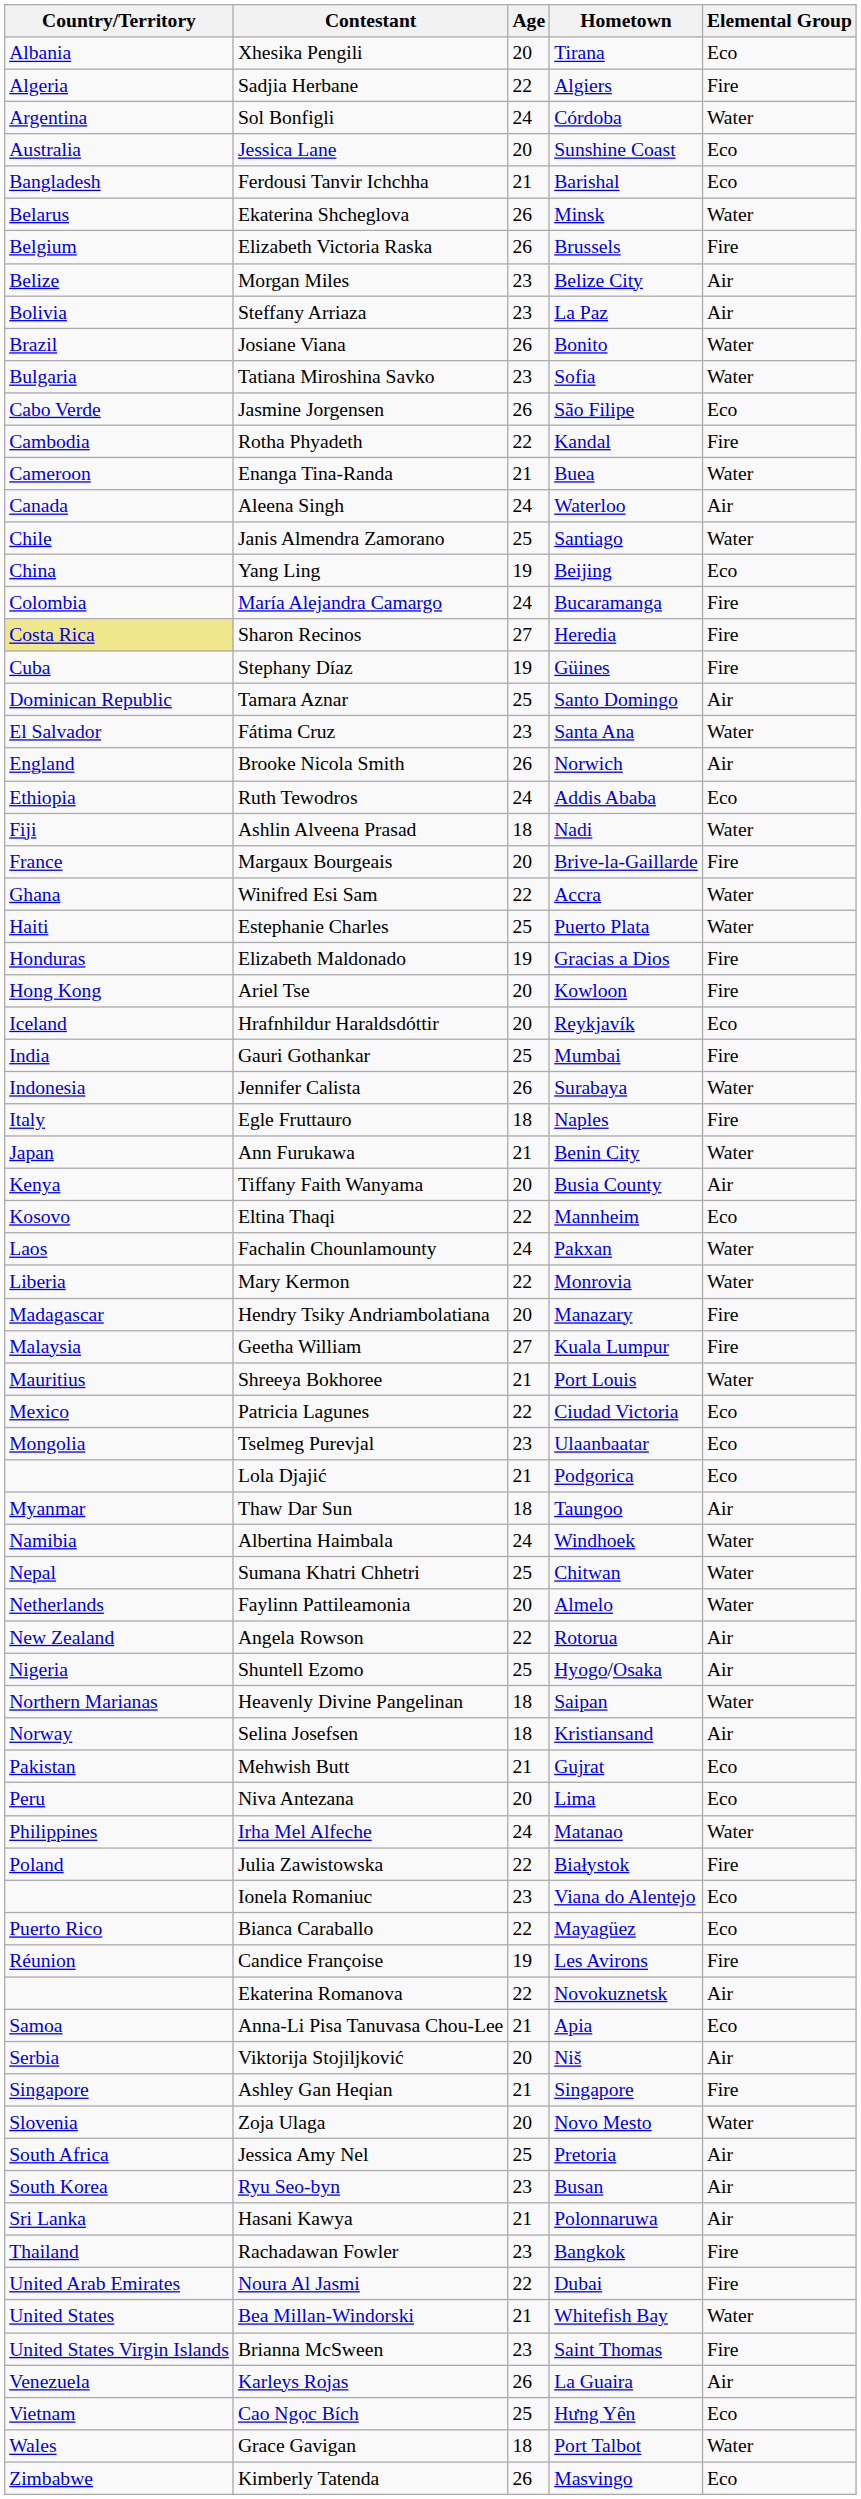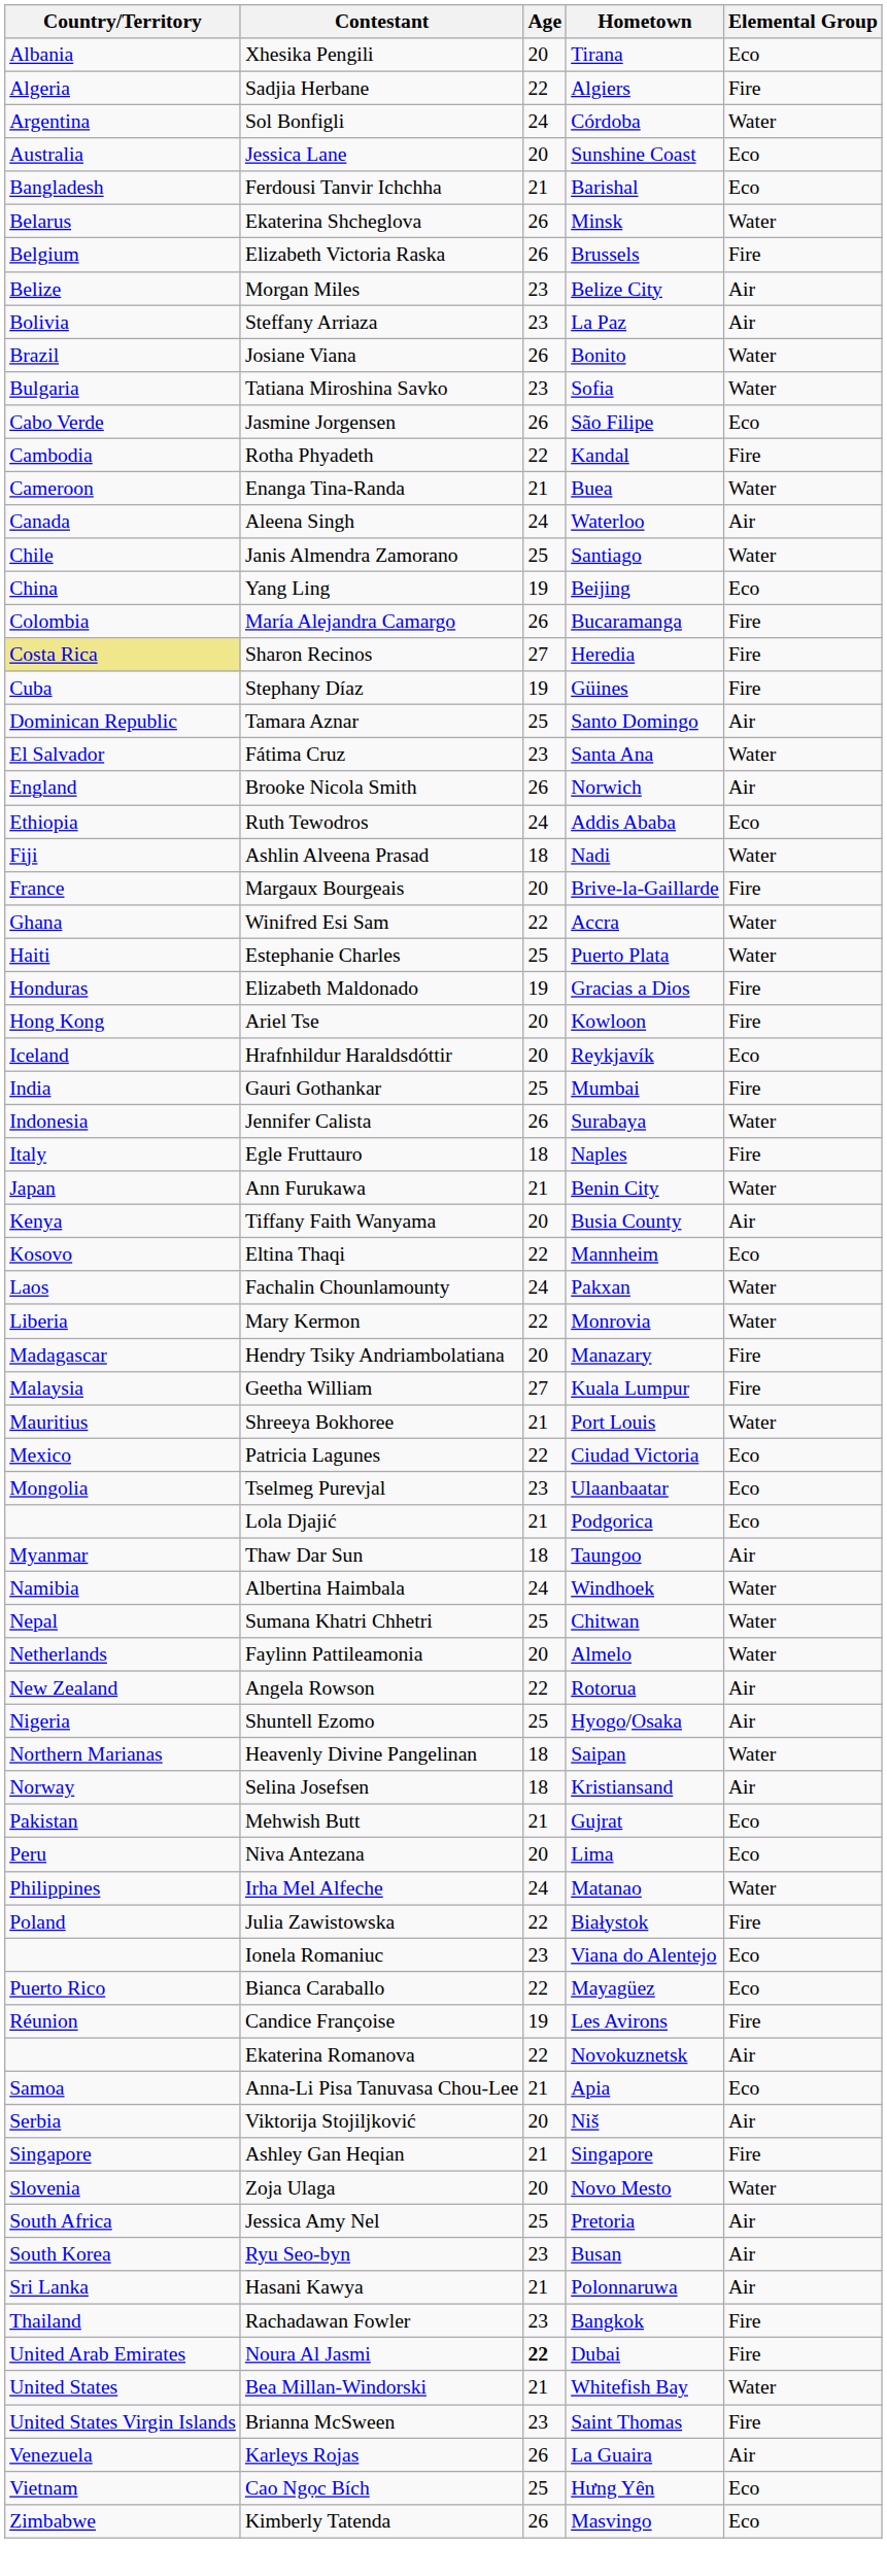María Alejandra Camargo | Age: 24 -> 26
Noura Al Jasmi | Age: normal -> bold
- row: Wales | Grace Gavigan | 18 | Port Talbot | Water
